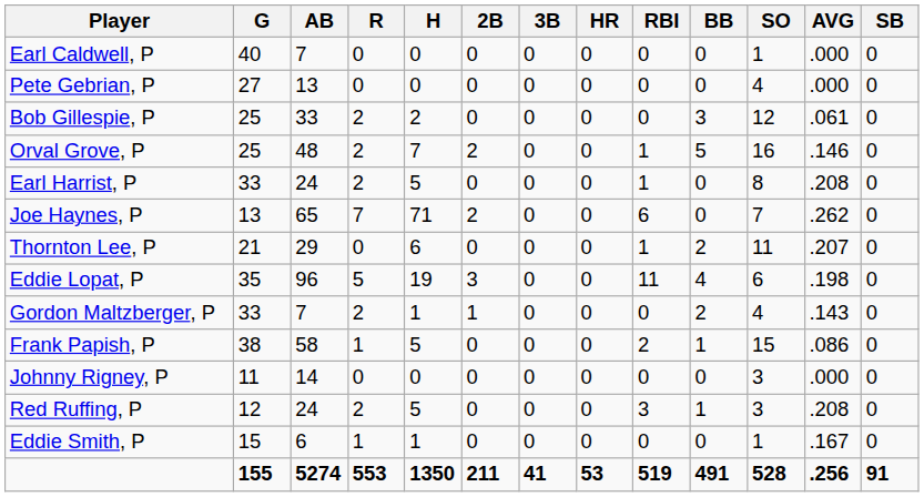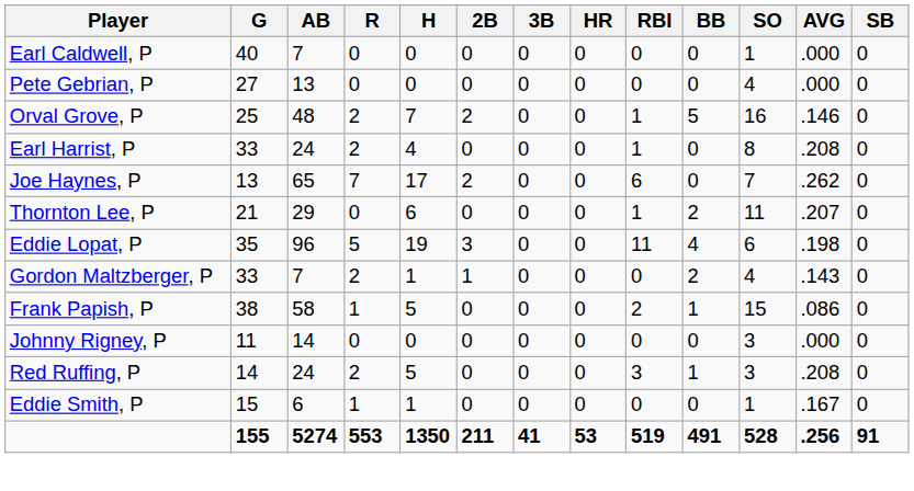- row: Bob Gillespie, P | 25 | 33 | 2 | 2 | 0 | 0 | 0 | 0 | 3 | 12 | .061 | 0
Earl Harrist, P | H: 5 -> 4
Joe Haynes, P | H: 71 -> 17
Red Ruffing, P | G: 12 -> 14
